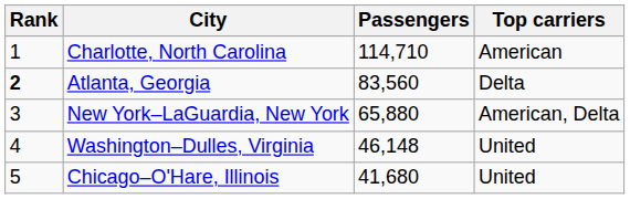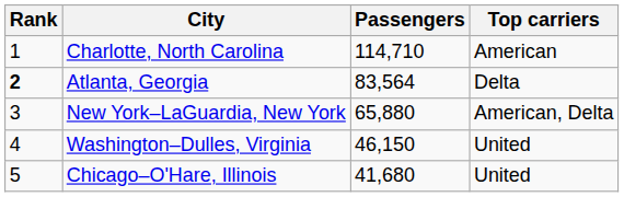Atlanta, Georgia | Passengers: 83,560 -> 83,564
Washington–Dulles, Virginia | Passengers: 46,148 -> 46,150
